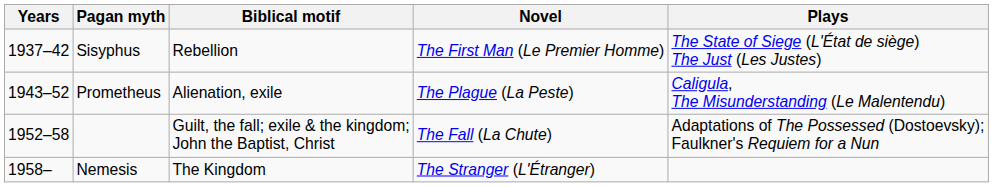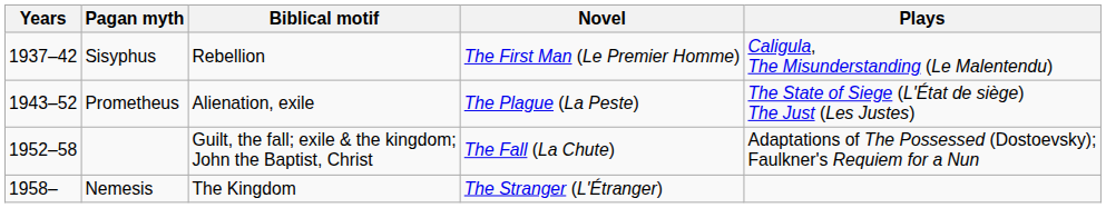Sisyphus | Plays: The State of Siege (L'État de siège) The Just (Les Justes) -> Caligula, The Misunderstanding (Le Malentendu)
Prometheus | Plays: Caligula, The Misunderstanding (Le Malentendu) -> The State of Siege (L'État de siège) The Just (Les Justes)
